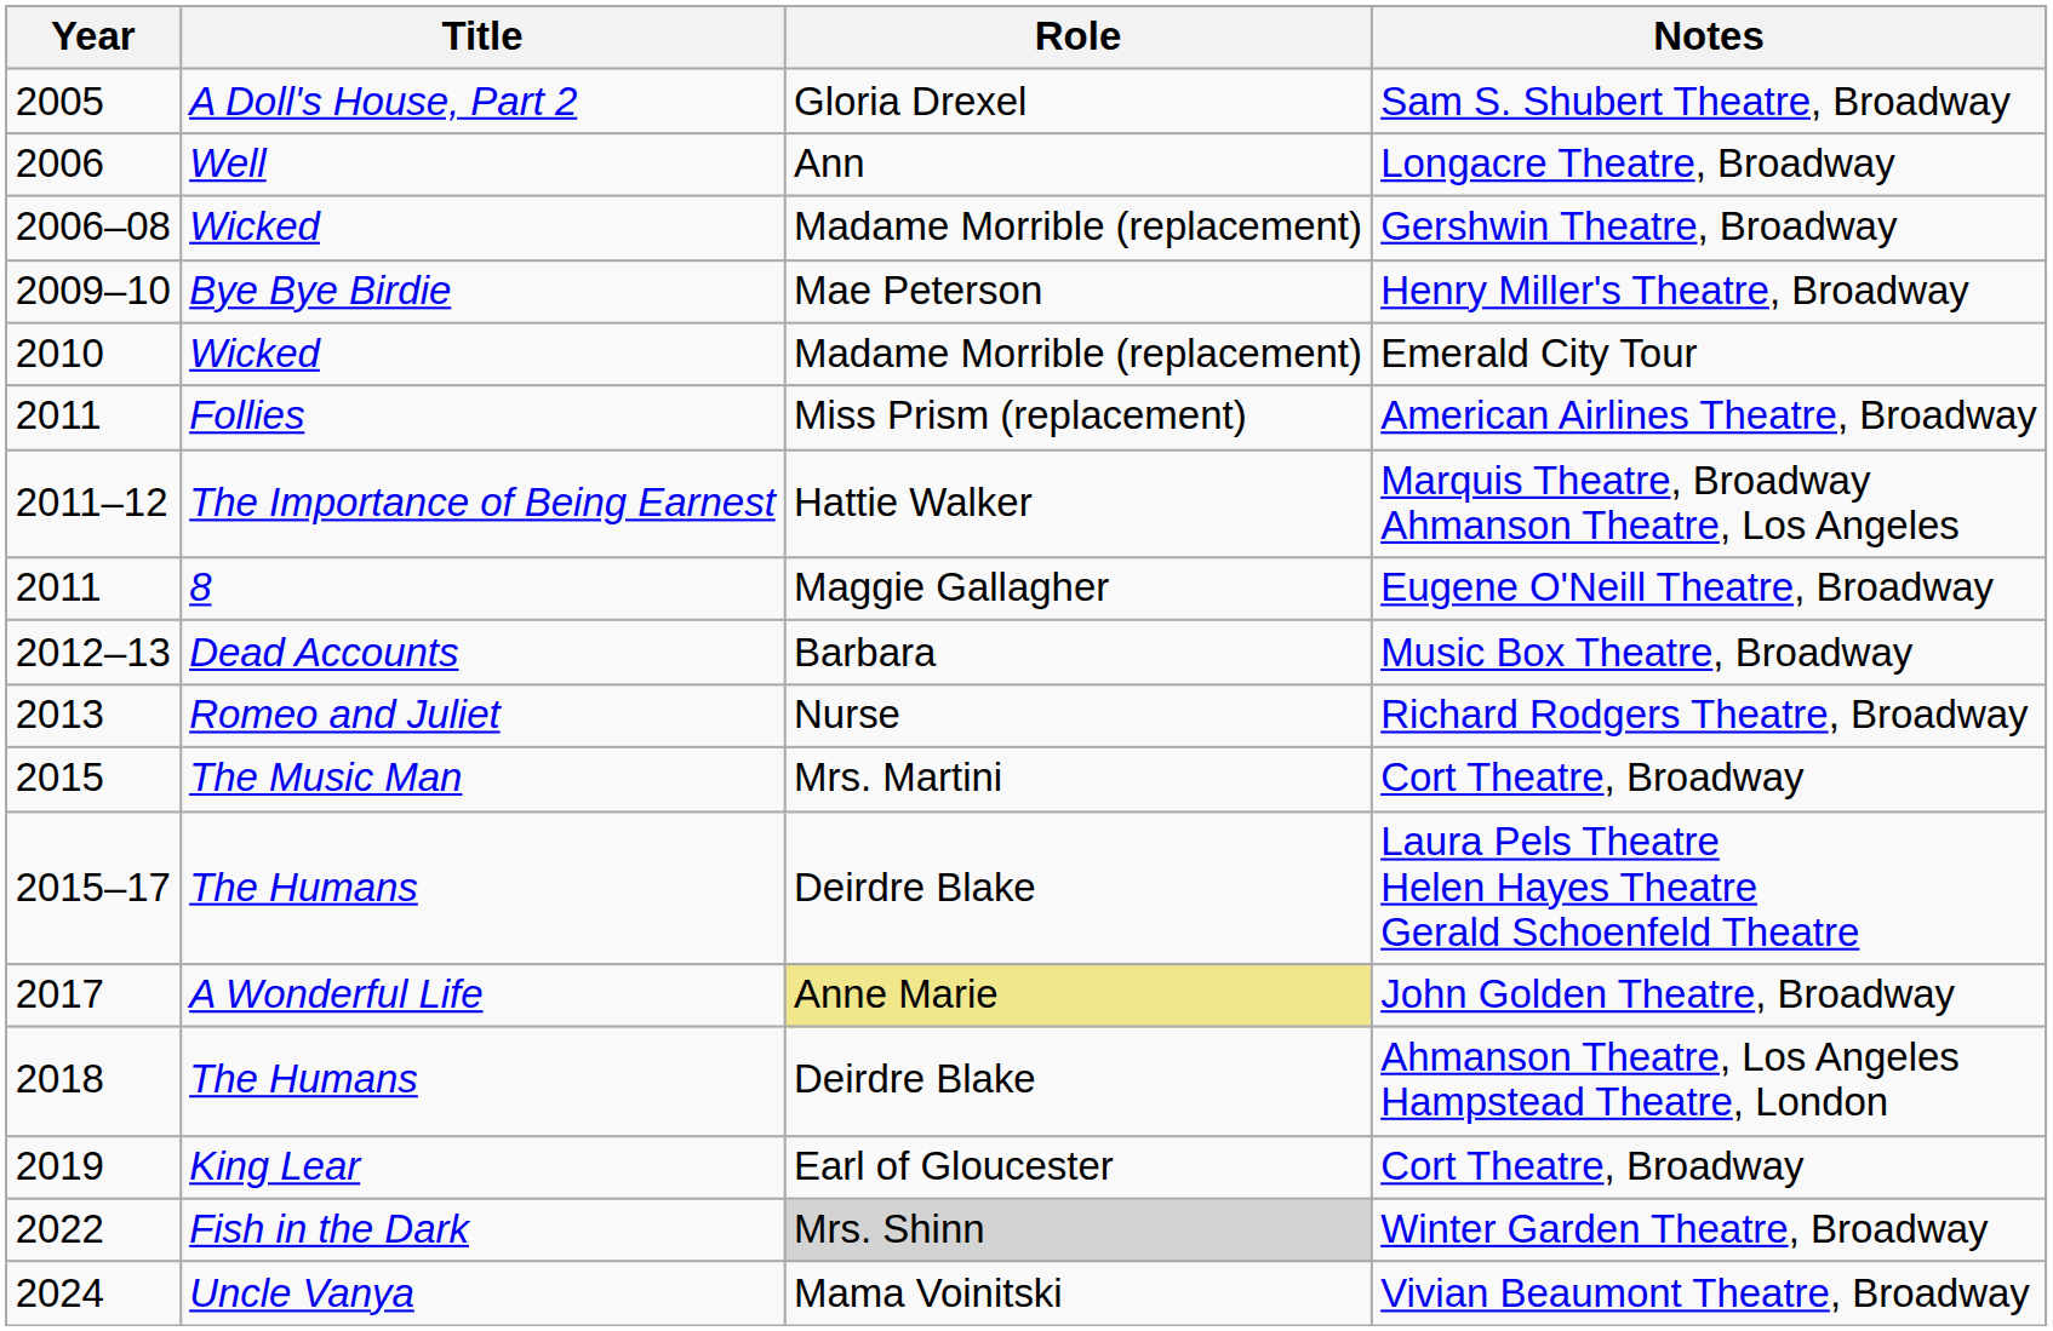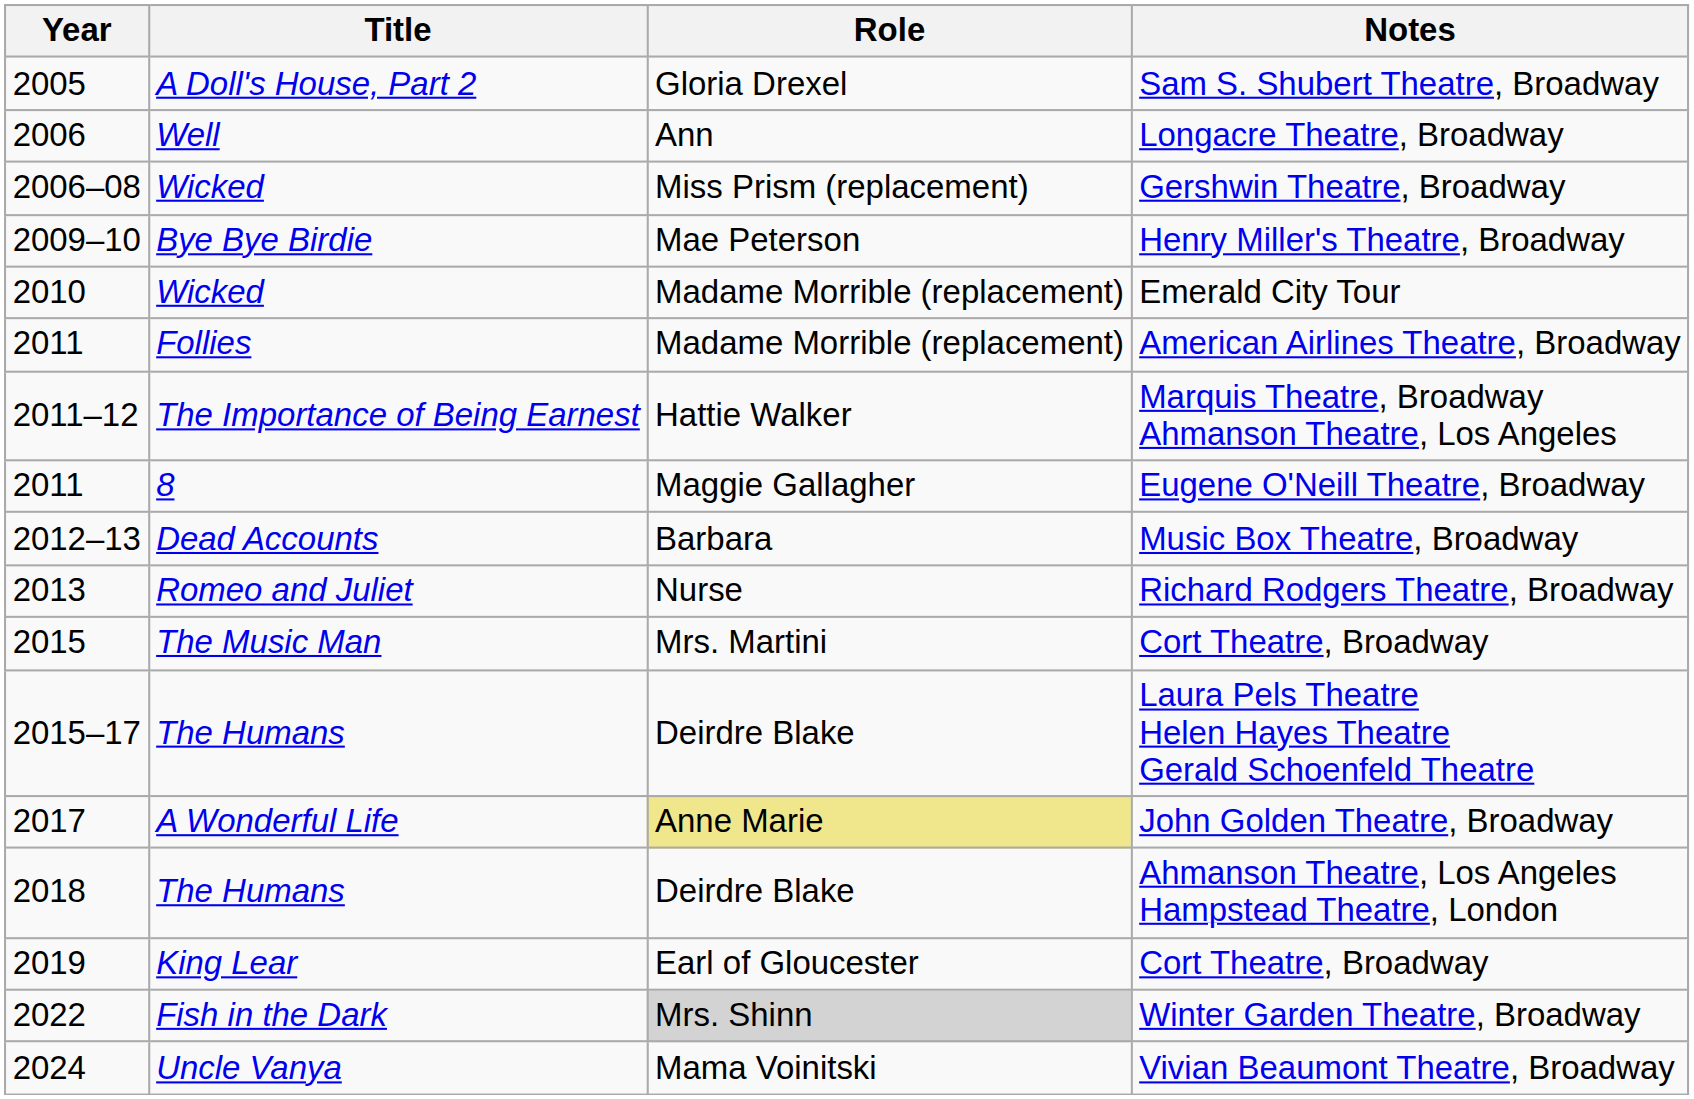Gershwin Theatre, Broadway | Role: Madame Morrible (replacement) -> Miss Prism (replacement)
American Airlines Theatre, Broadway | Role: Miss Prism (replacement) -> Madame Morrible (replacement)
